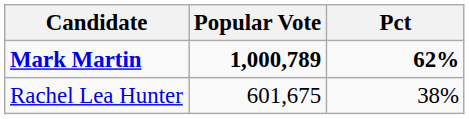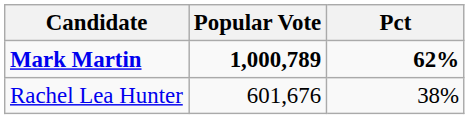Rachel Lea Hunter | Popular Vote: 601,675 -> 601,676
